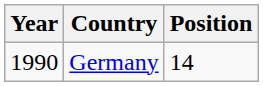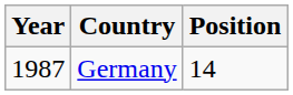Germany | Year: 1990 -> 1987
